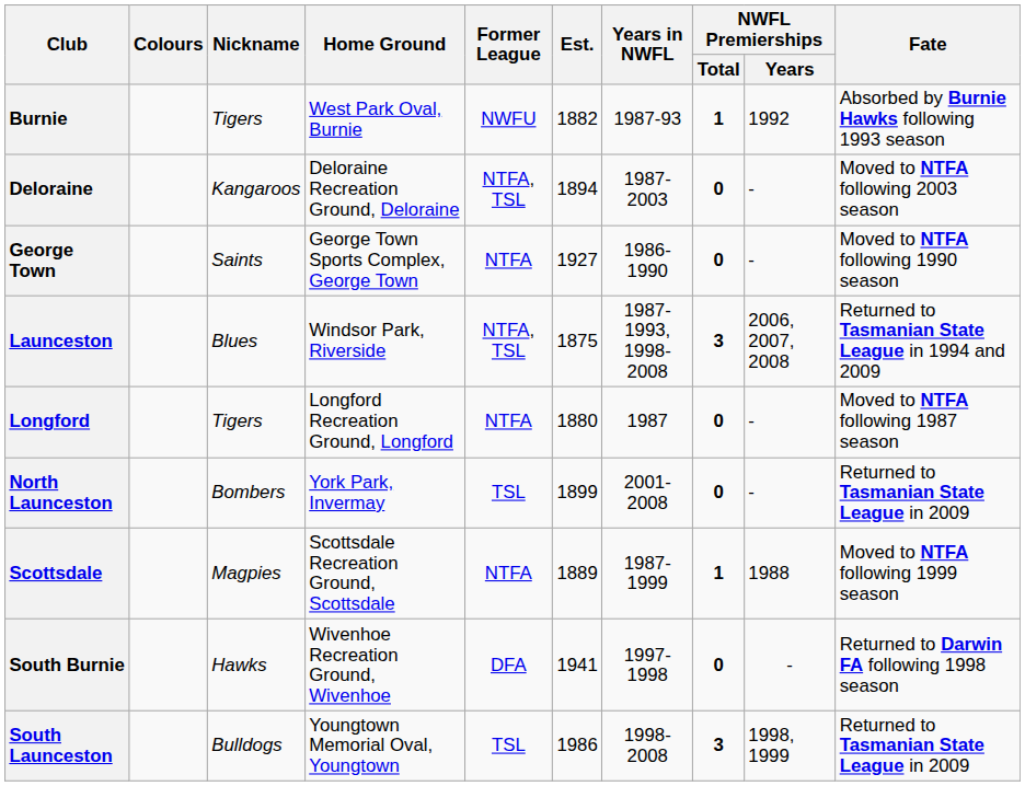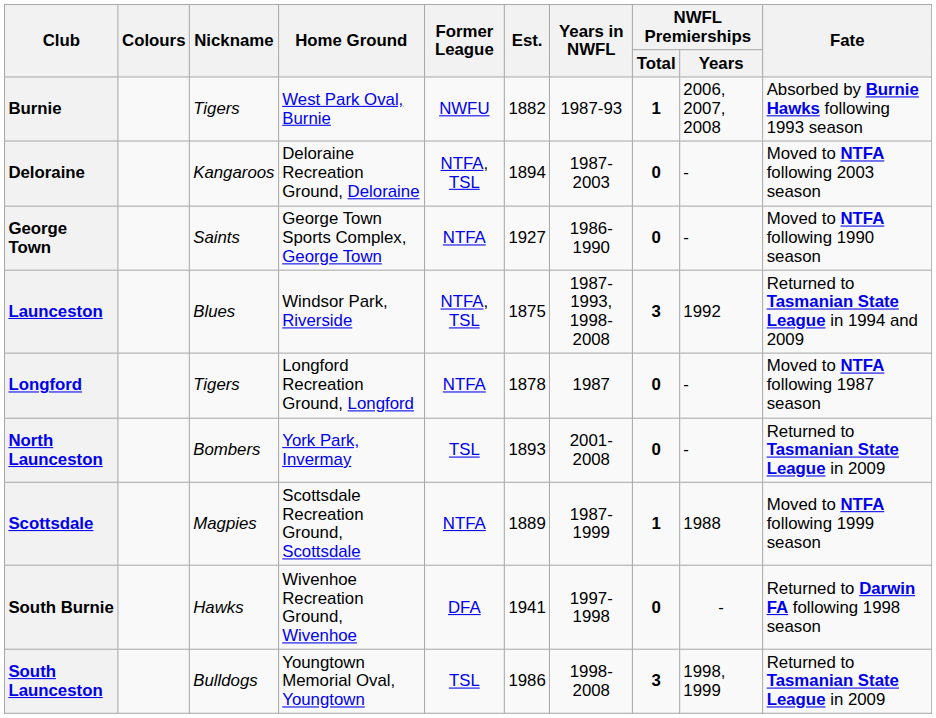Burnie | NWFL Premierships / Years: 1992 -> 2006, 2007, 2008
Launceston | NWFL Premierships / Years: 2006, 2007, 2008 -> 1992
Longford | Est.: 1880 -> 1878
North Launceston | Est.: 1899 -> 1893
